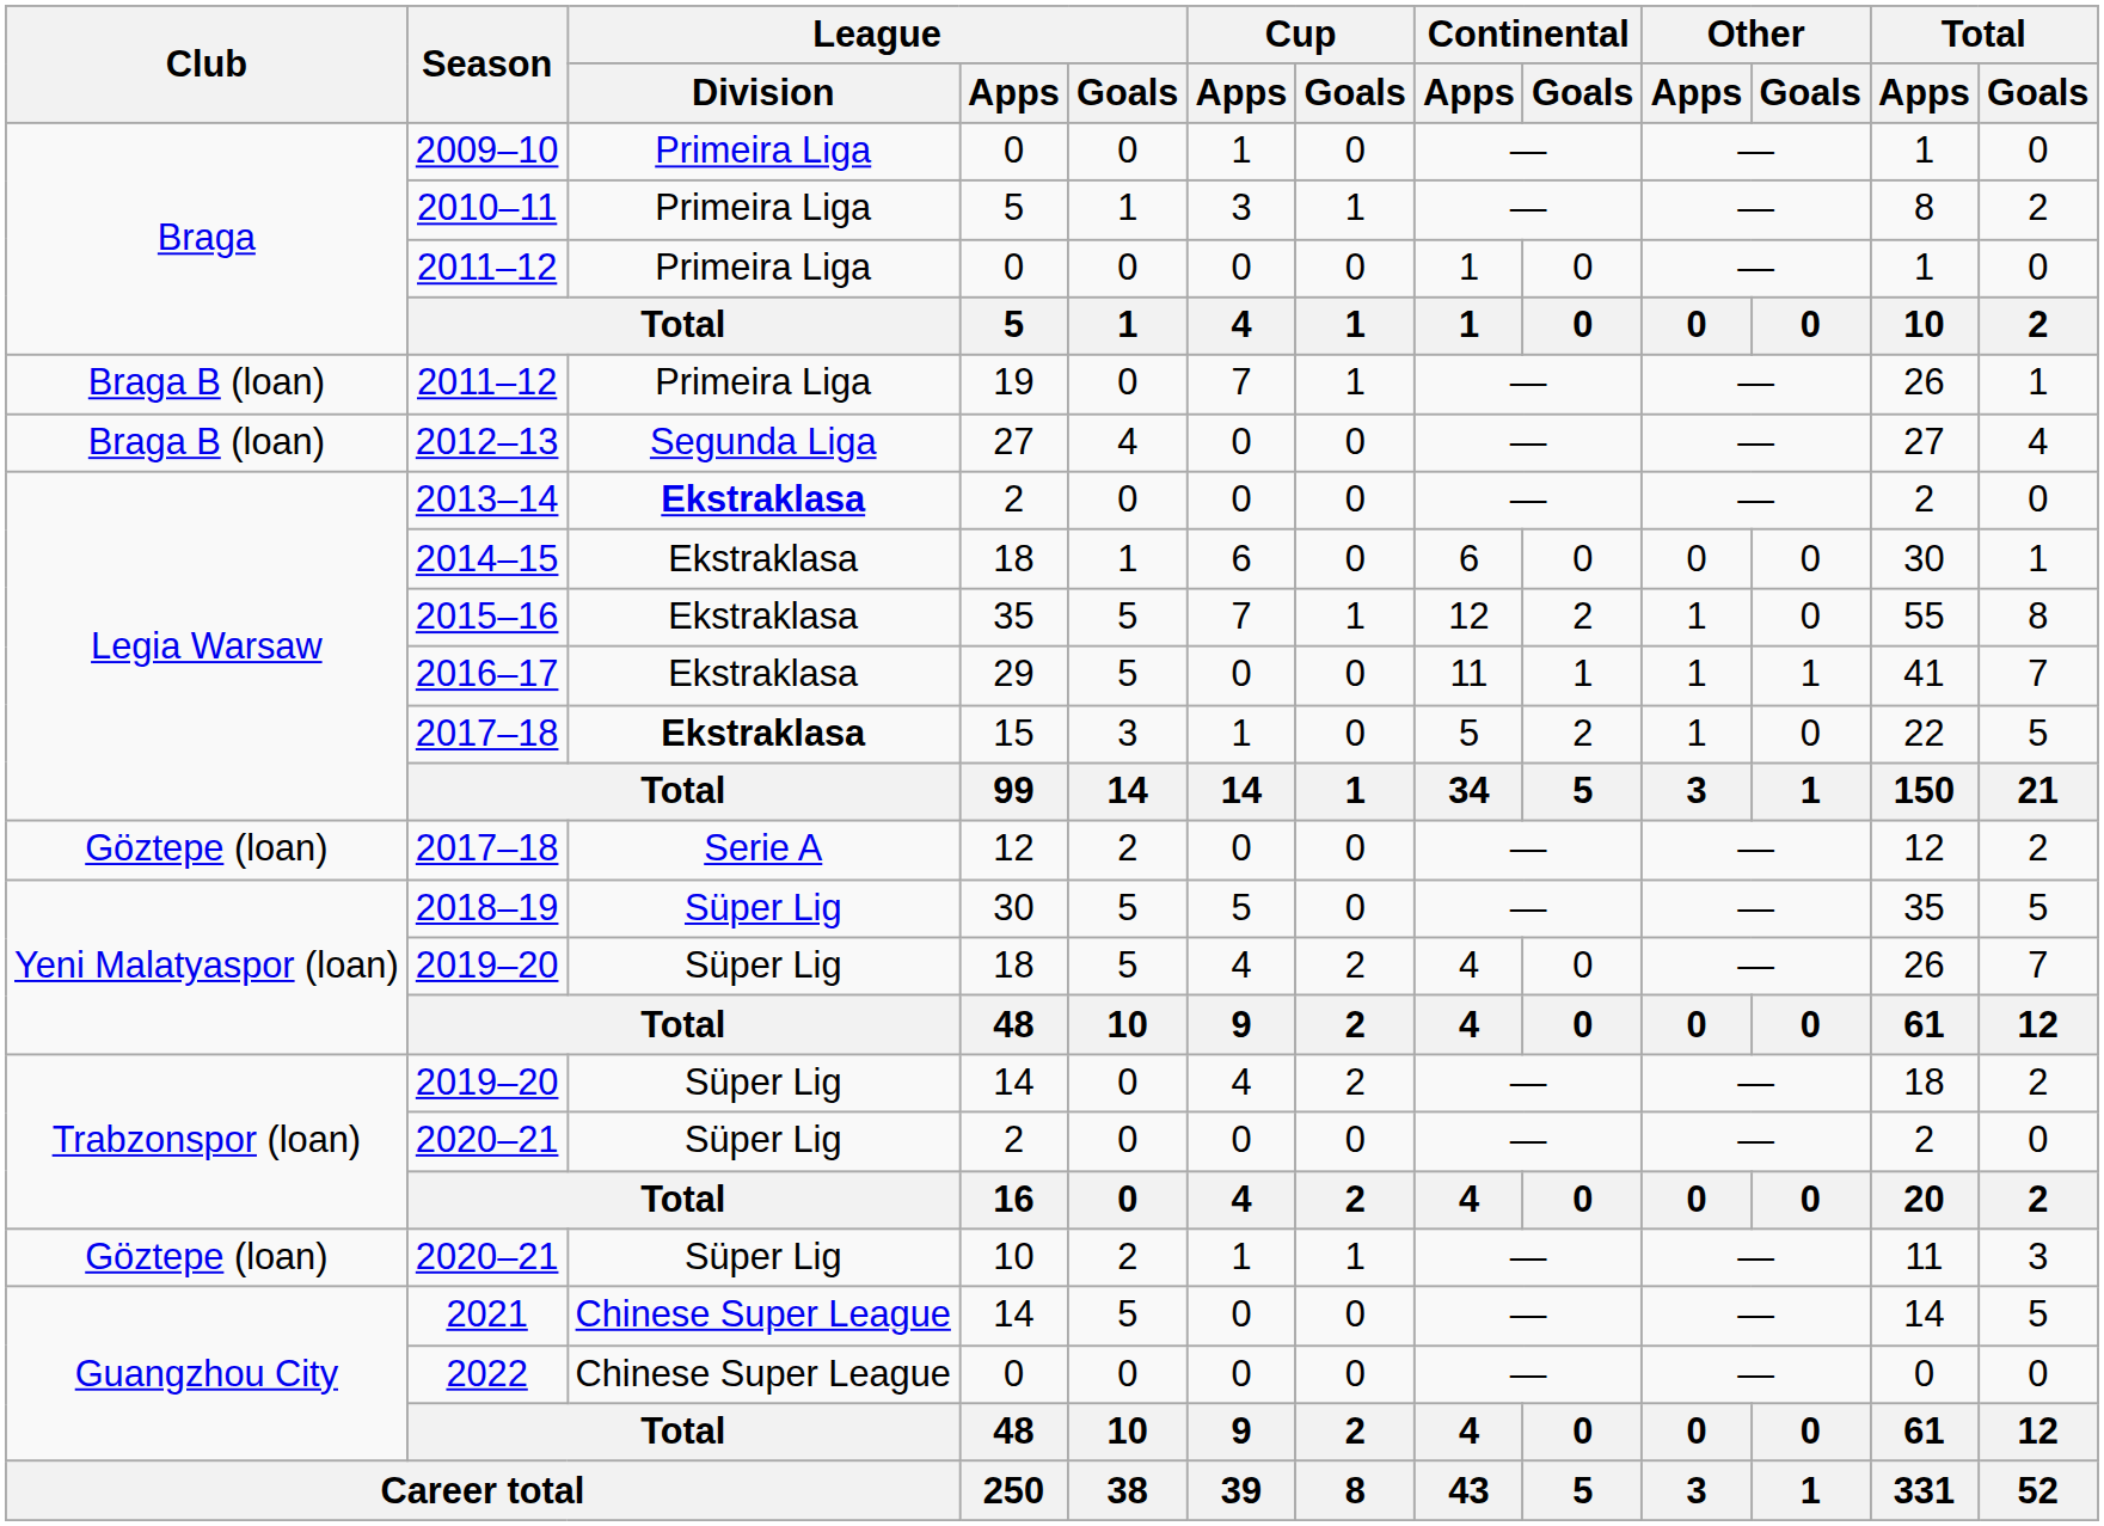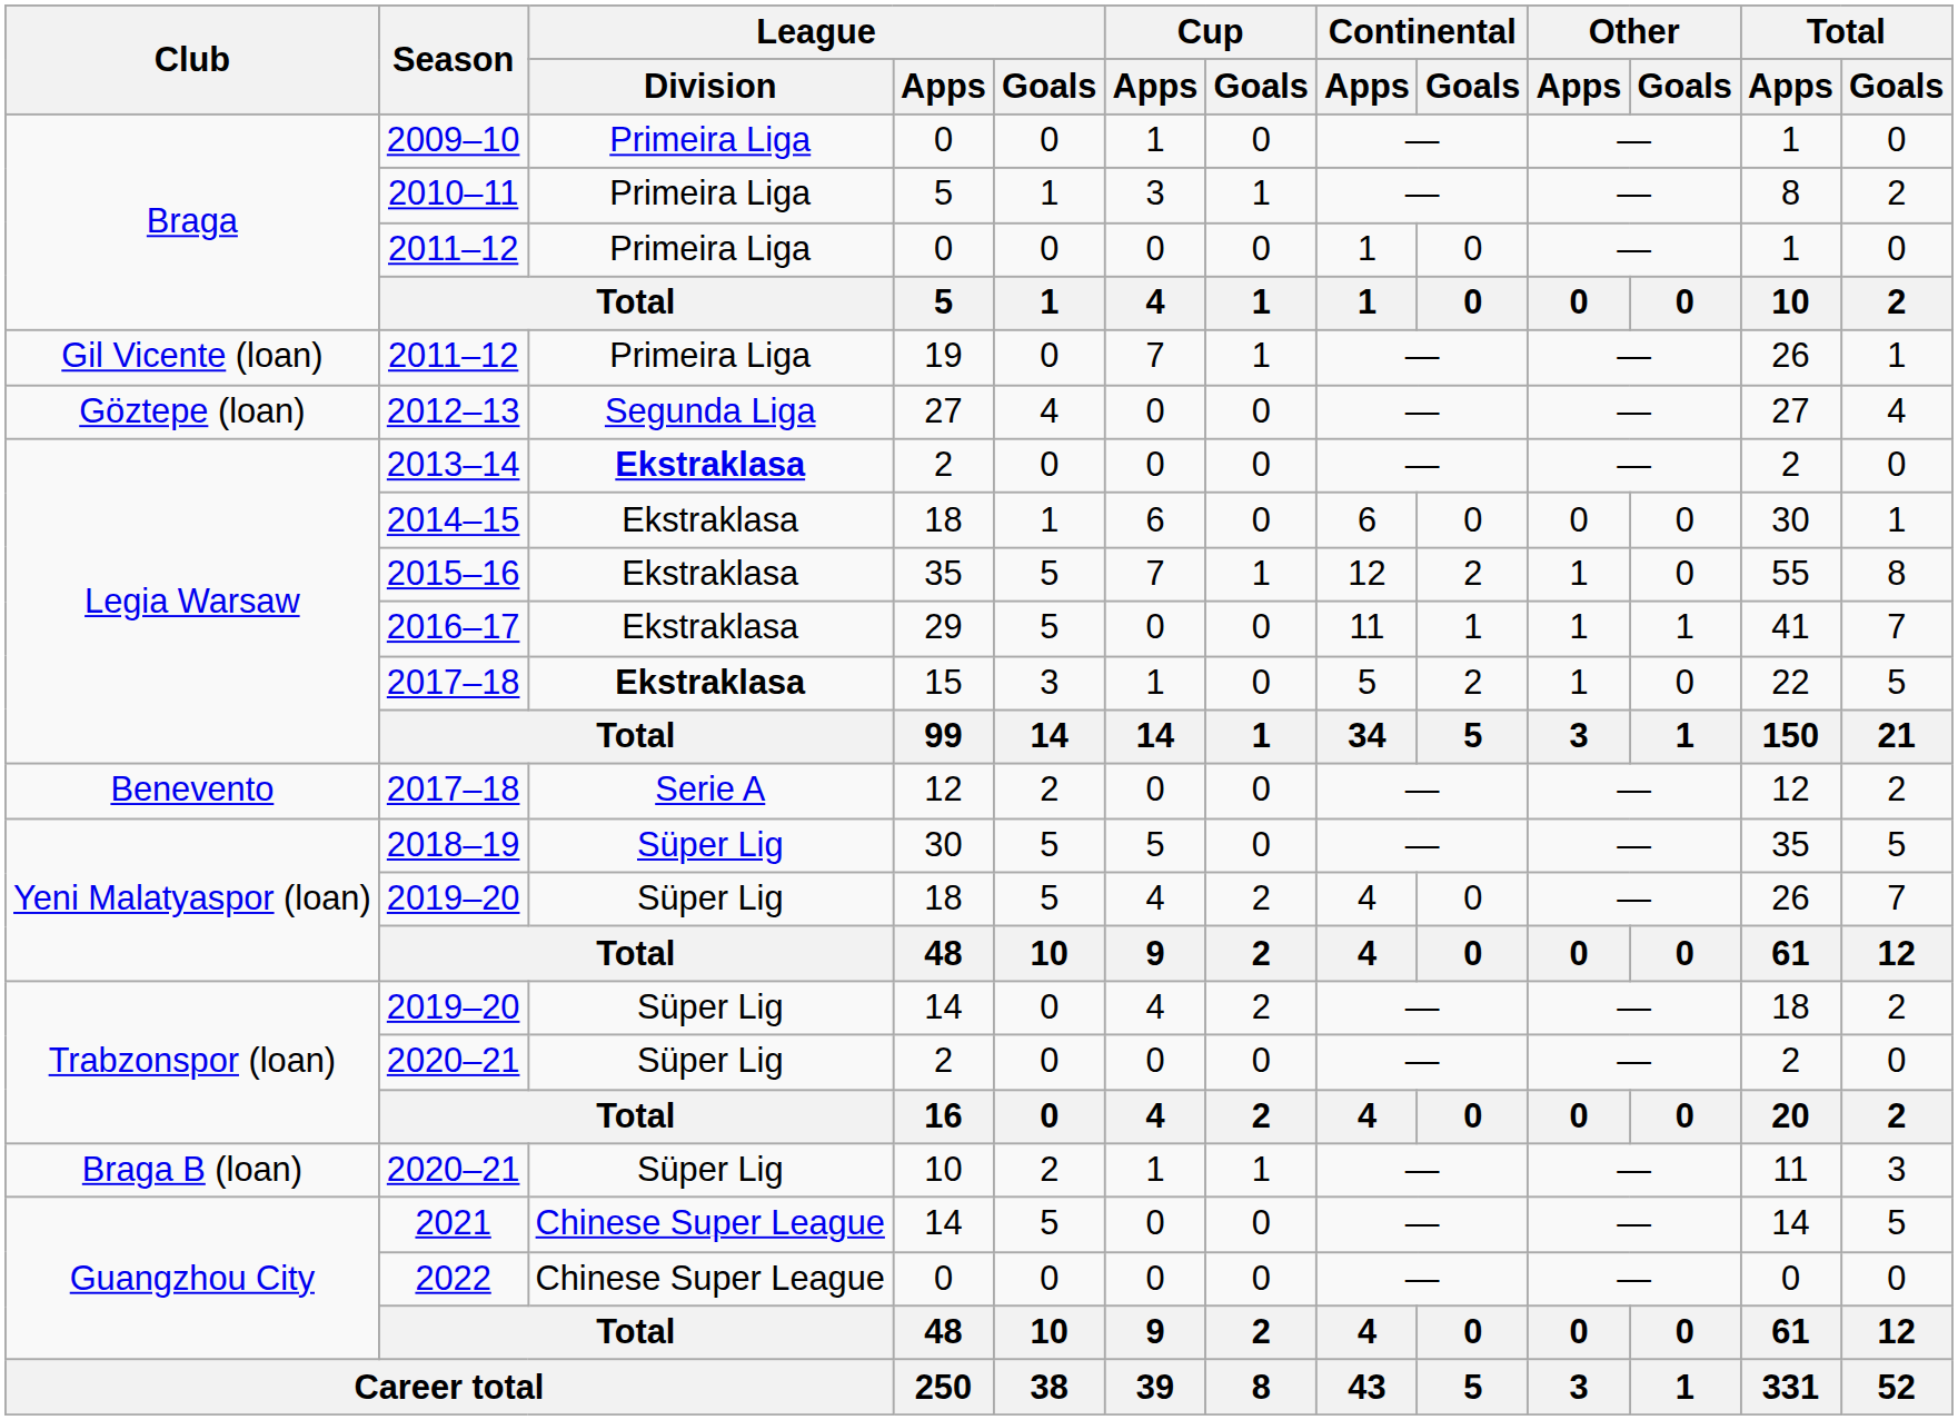2011–12 / 19 | Club: Braga B (loan) -> Gil Vicente (loan)
2012–13 | Club: Braga B (loan) -> Göztepe (loan)
2017–18 / 12 | Club: Göztepe (loan) -> Benevento
2020–21 / 10 | Club: Göztepe (loan) -> Braga B (loan)
